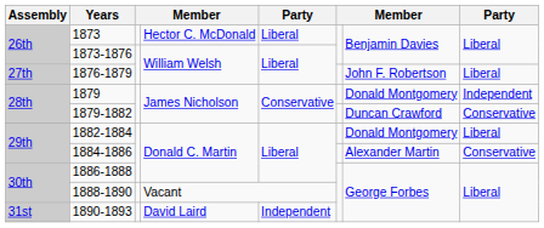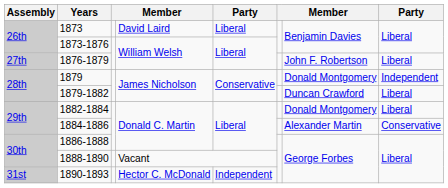1873 | column 4: Hector C. McDonald -> David Laird
1879-1882 | column 8: Conservative -> Liberal
1890-1893 | column 4: David Laird -> Hector C. McDonald
